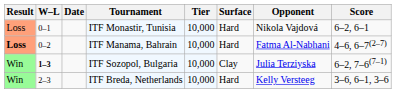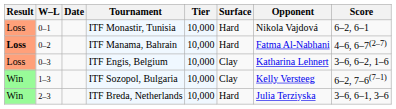+ row: Loss | 0–3 | ITF Engis, Belgium | 10,000 | Clay | Katharina Lehnert | 3–6, 6–2, 1–6
ITF Sozopol, Bulgaria | W–L: bold -> normal
ITF Sozopol, Bulgaria | Opponent: Julia Terziyska -> Kelly Versteeg
ITF Breda, Netherlands | Opponent: Kelly Versteeg -> Julia Terziyska
